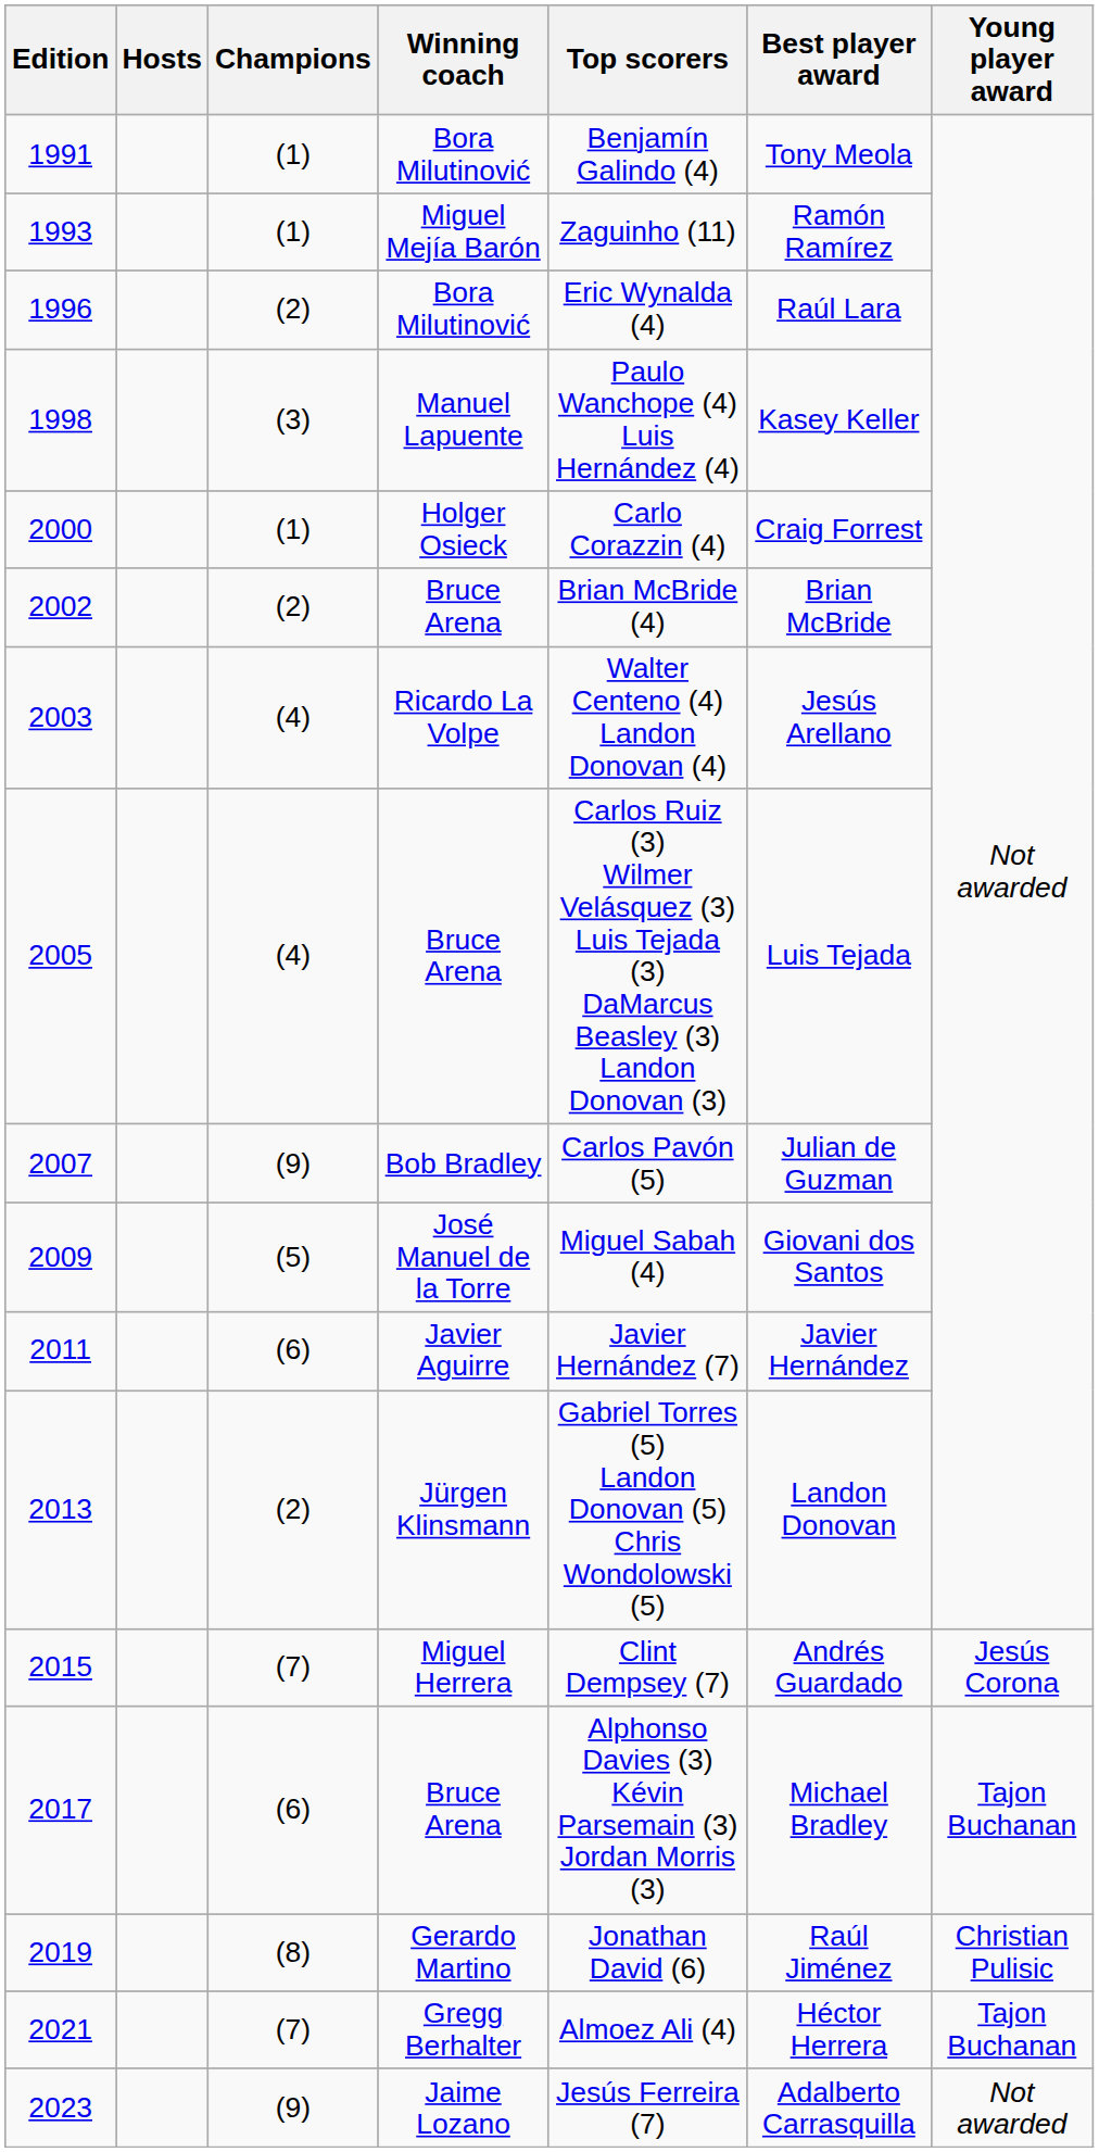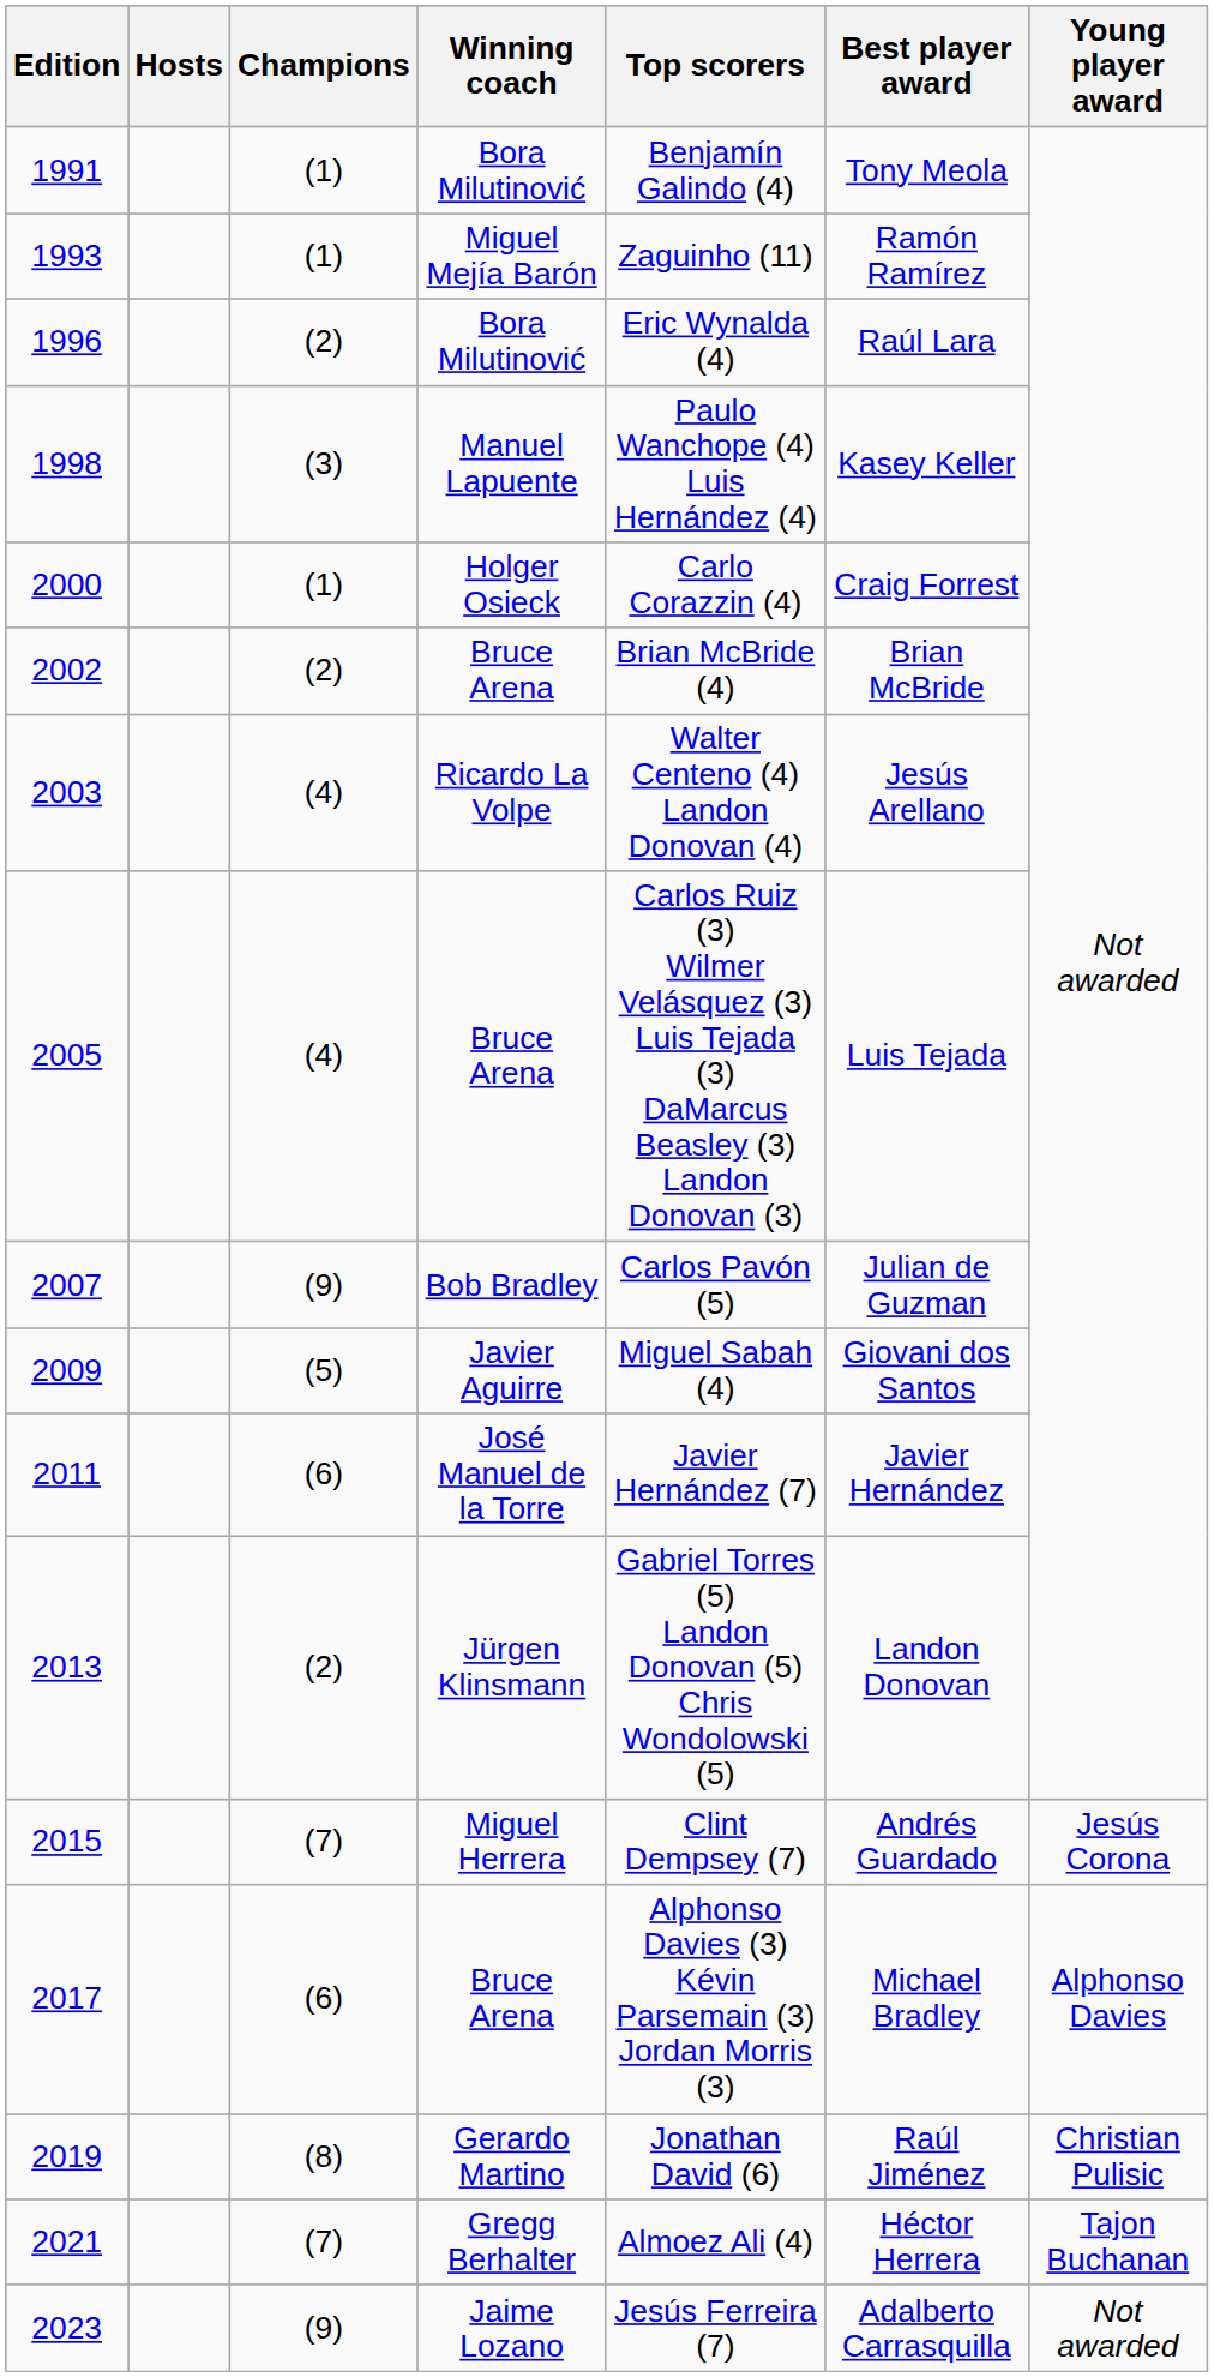2009 | Winning coach: José Manuel de la Torre -> Javier Aguirre
2011 | Winning coach: Javier Aguirre -> José Manuel de la Torre
2017 | Young player award: Tajon Buchanan -> Alphonso Davies
